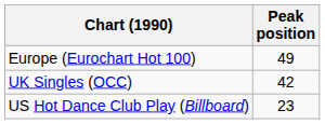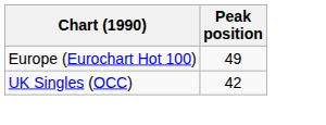- row: US Hot Dance Club Play (Billboard) | 23
